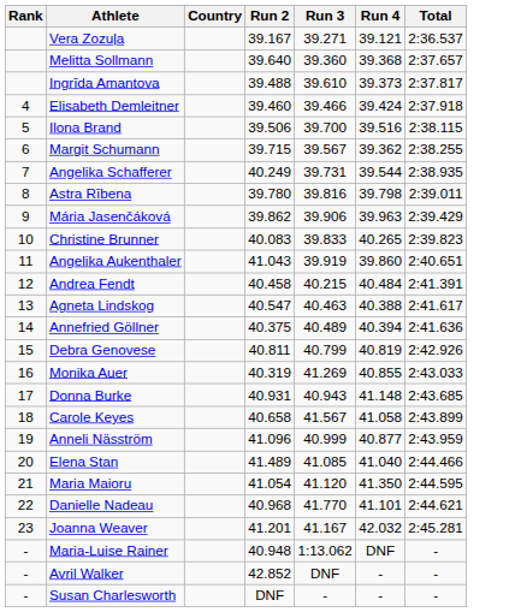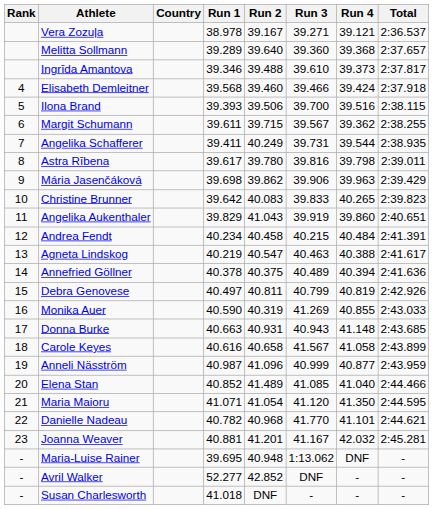+ column: Run 1 | 38.978 | 39.289 | 39.346 | 39.568 | 39.393 | 39.611 | 39.411 | 39.617 | 39.698 | 39.642 | 39.829 | 40.234 | 40.219 | 40.378 | 40.497 | 40.590 | 40.663 | 40.616 | 40.987 | 40.852 | 41.071 | 40.782 | 40.881 | 39.695 | 52.277 | 41.018
